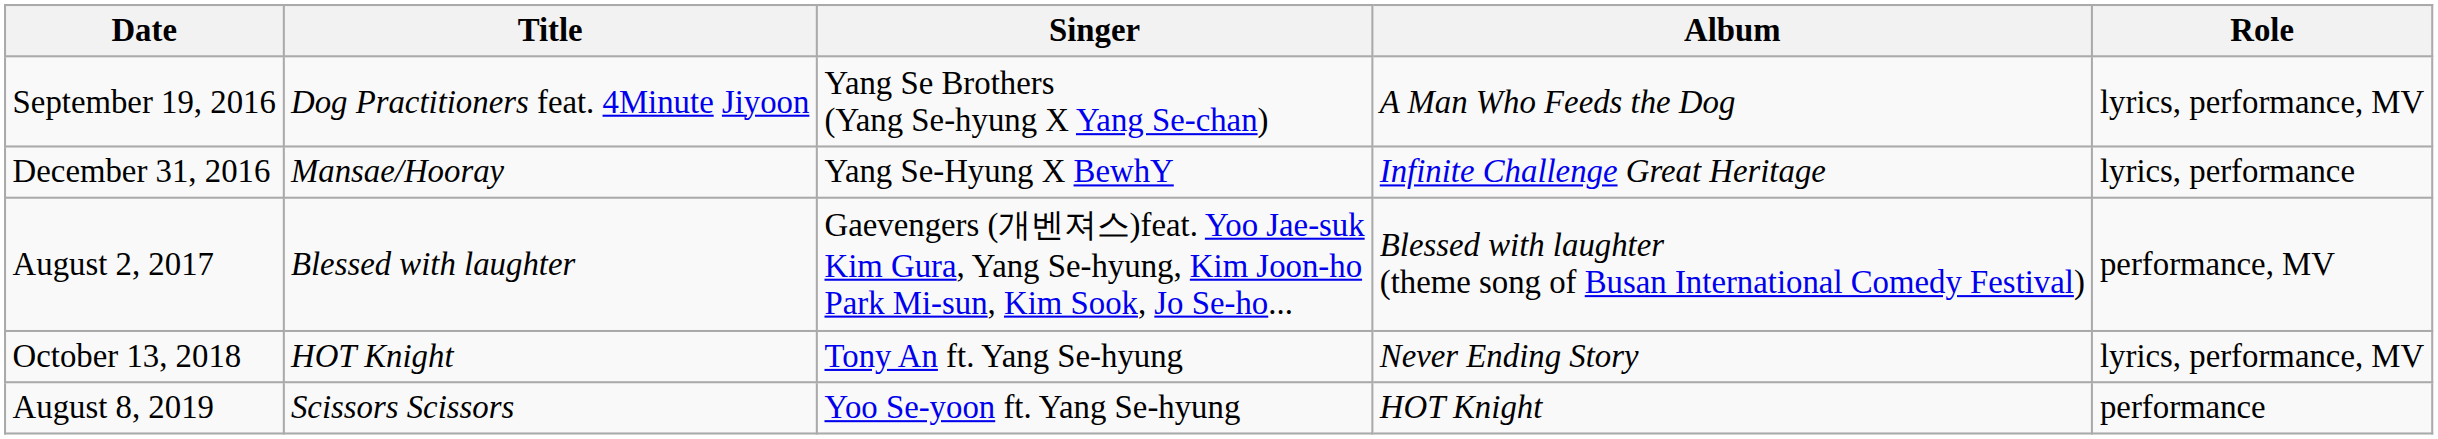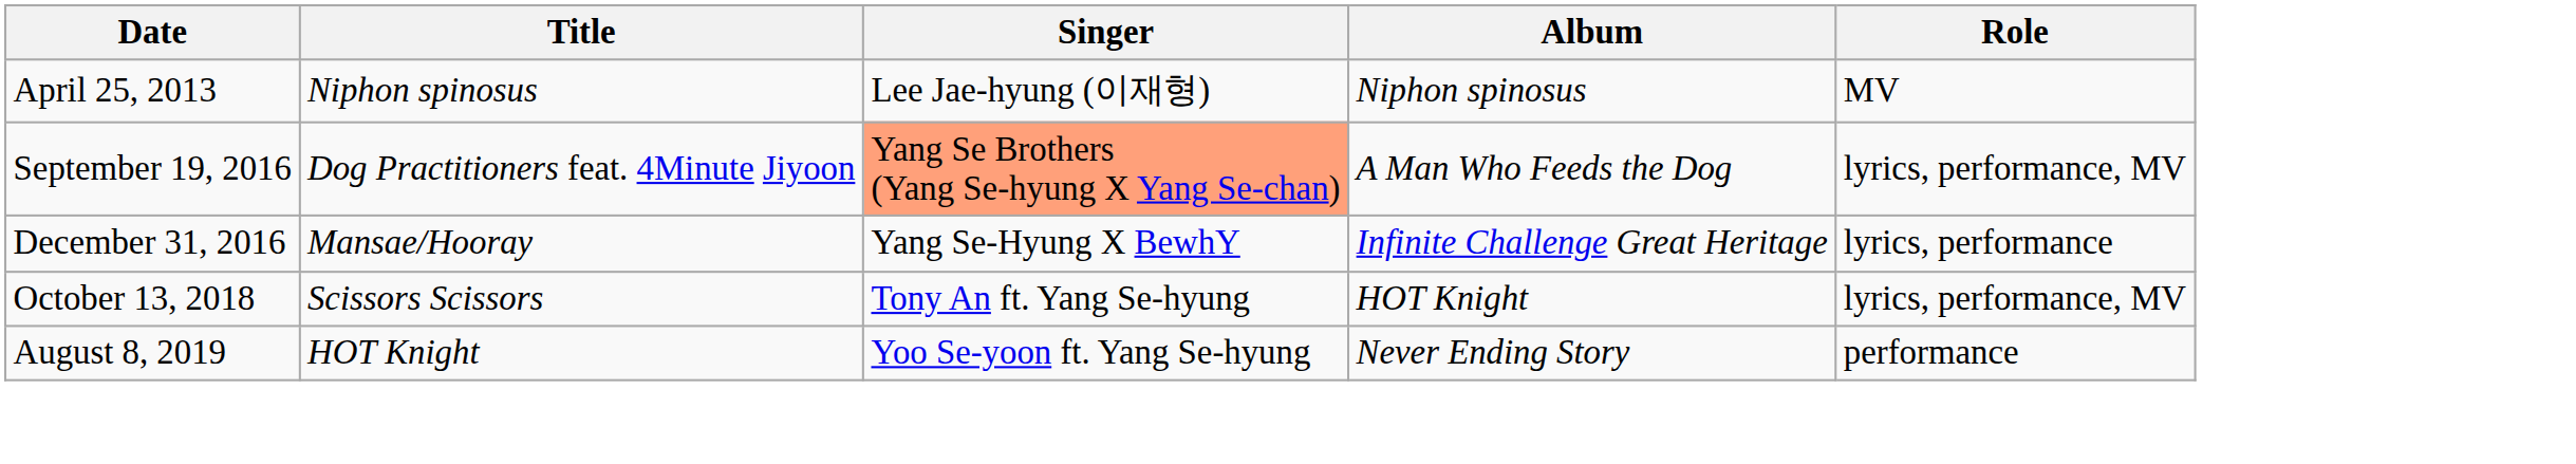+ row: April 25, 2013 | Niphon spinosus | Lee Jae-hyung (이재형) | Niphon spinosus | MV
September 19, 2016 | Singer: no background -> lightsalmon background
- row: August 2, 2017 | Blessed with laughter | Gaevengers (개벤져스)feat. Yoo Jae-suk Kim Gura, Yang Se-hyung, Kim Joon-ho Park Mi-sun, Kim Sook, Jo Se-ho... | Blessed with laughter (theme song of Busan International Comedy Festival) | performance, MV
October 13, 2018 | Title: HOT Knight -> Scissors Scissors
October 13, 2018 | Album: Never Ending Story -> HOT Knight
August 8, 2019 | Title: Scissors Scissors -> HOT Knight
August 8, 2019 | Album: HOT Knight -> Never Ending Story
